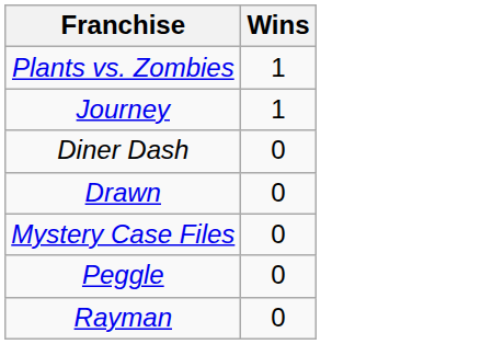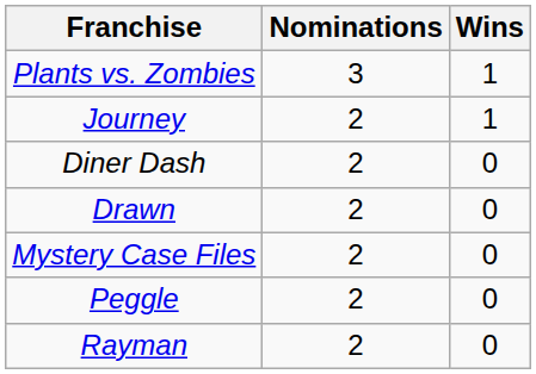+ column: Nominations | 3 | 2 | 2 | 2 | 2 | 2 | 2
